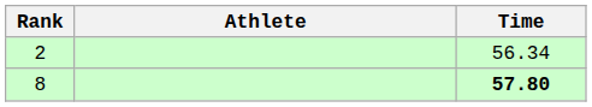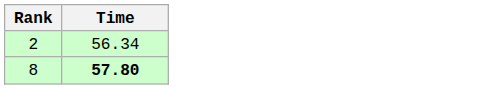- column: Athlete
